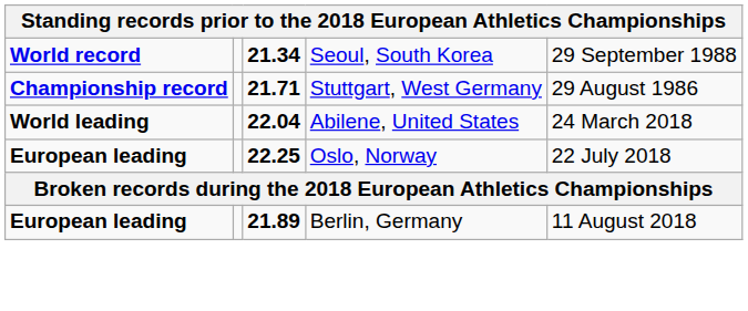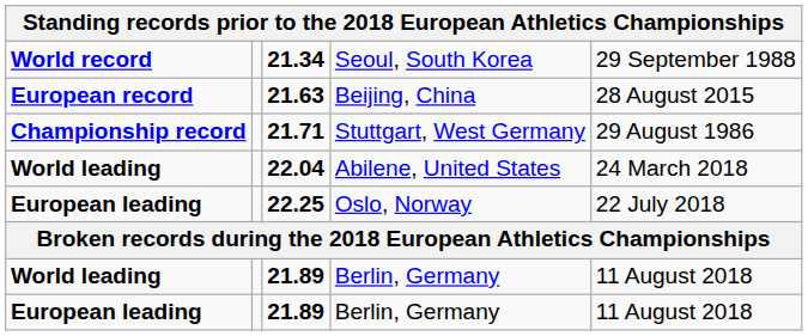+ row: European record | 21.63 | Beijing, China | 28 August 2015
+ row: World leading | 21.89 | Berlin, Germany | 11 August 2018
